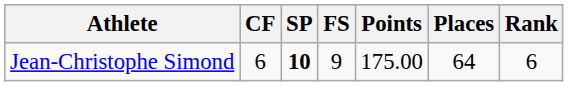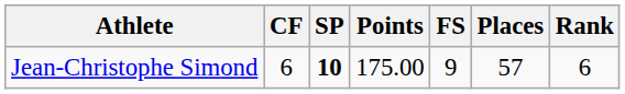columns swapped: FS <-> Points
Jean-Christophe Simond | Places: 64 -> 57
